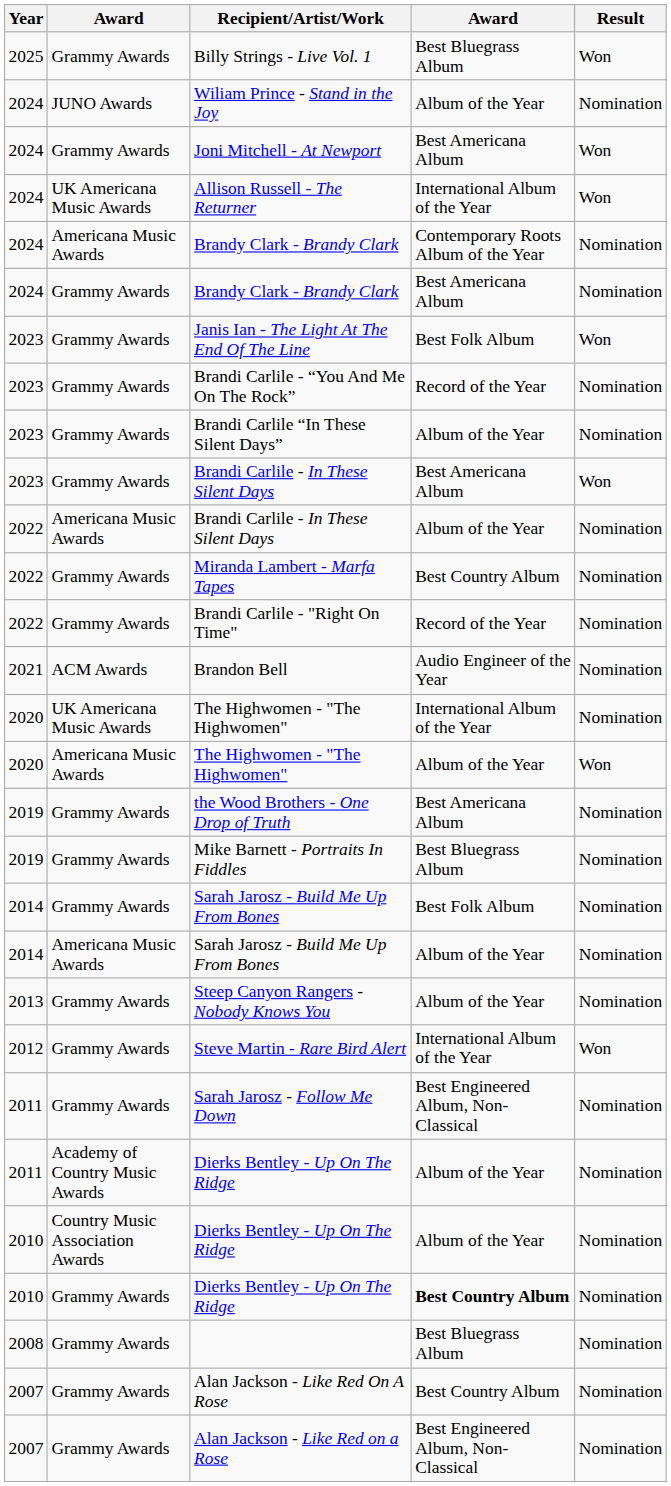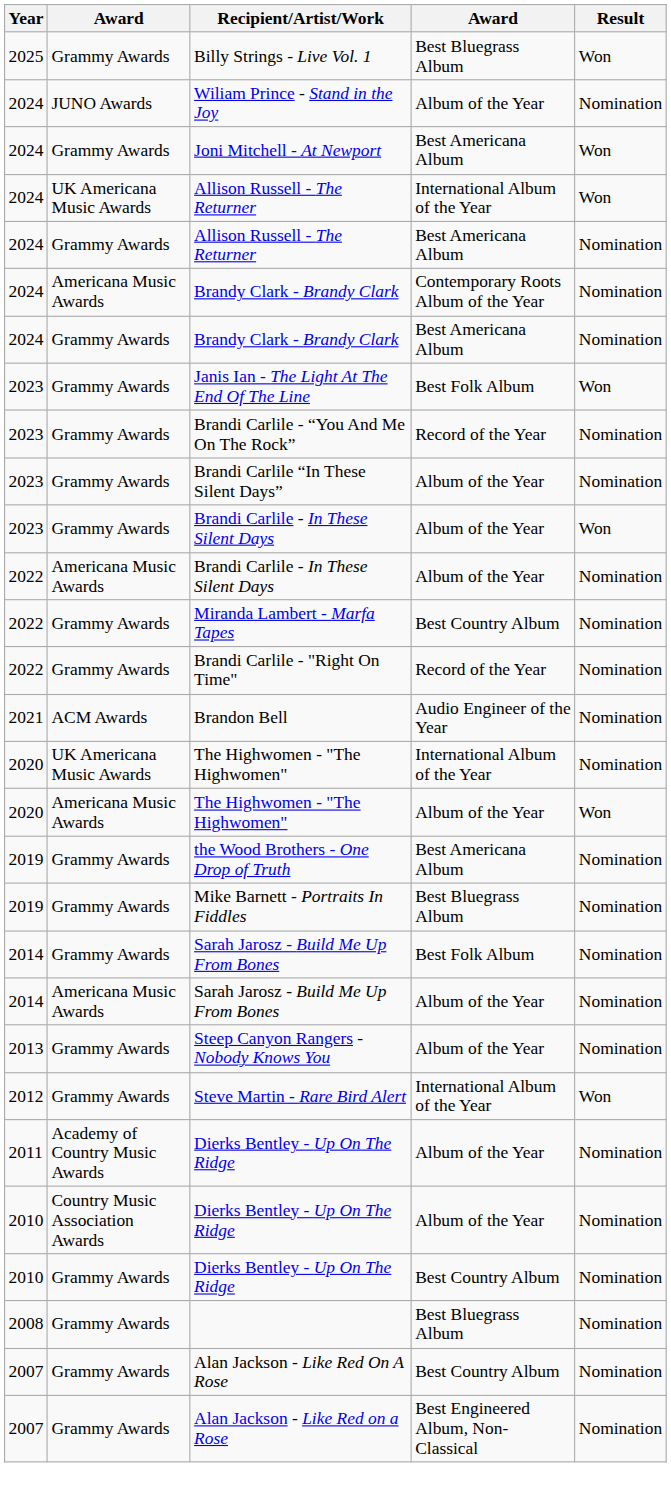+ row: 2024 | Grammy Awards | Allison Russell - The Returner | Best Americana Album | Nomination
Grammy Awards / Brandi Carlile - In These Silent Days | column 4: Best Americana Album -> Album of the Year
- row: 2011 | Grammy Awards | Sarah Jarosz - Follow Me Down | Best Engineered Album, Non-Classical | Nomination
Grammy Awards / Dierks Bentley - Up On The Ridge | column 4: bold -> normal
